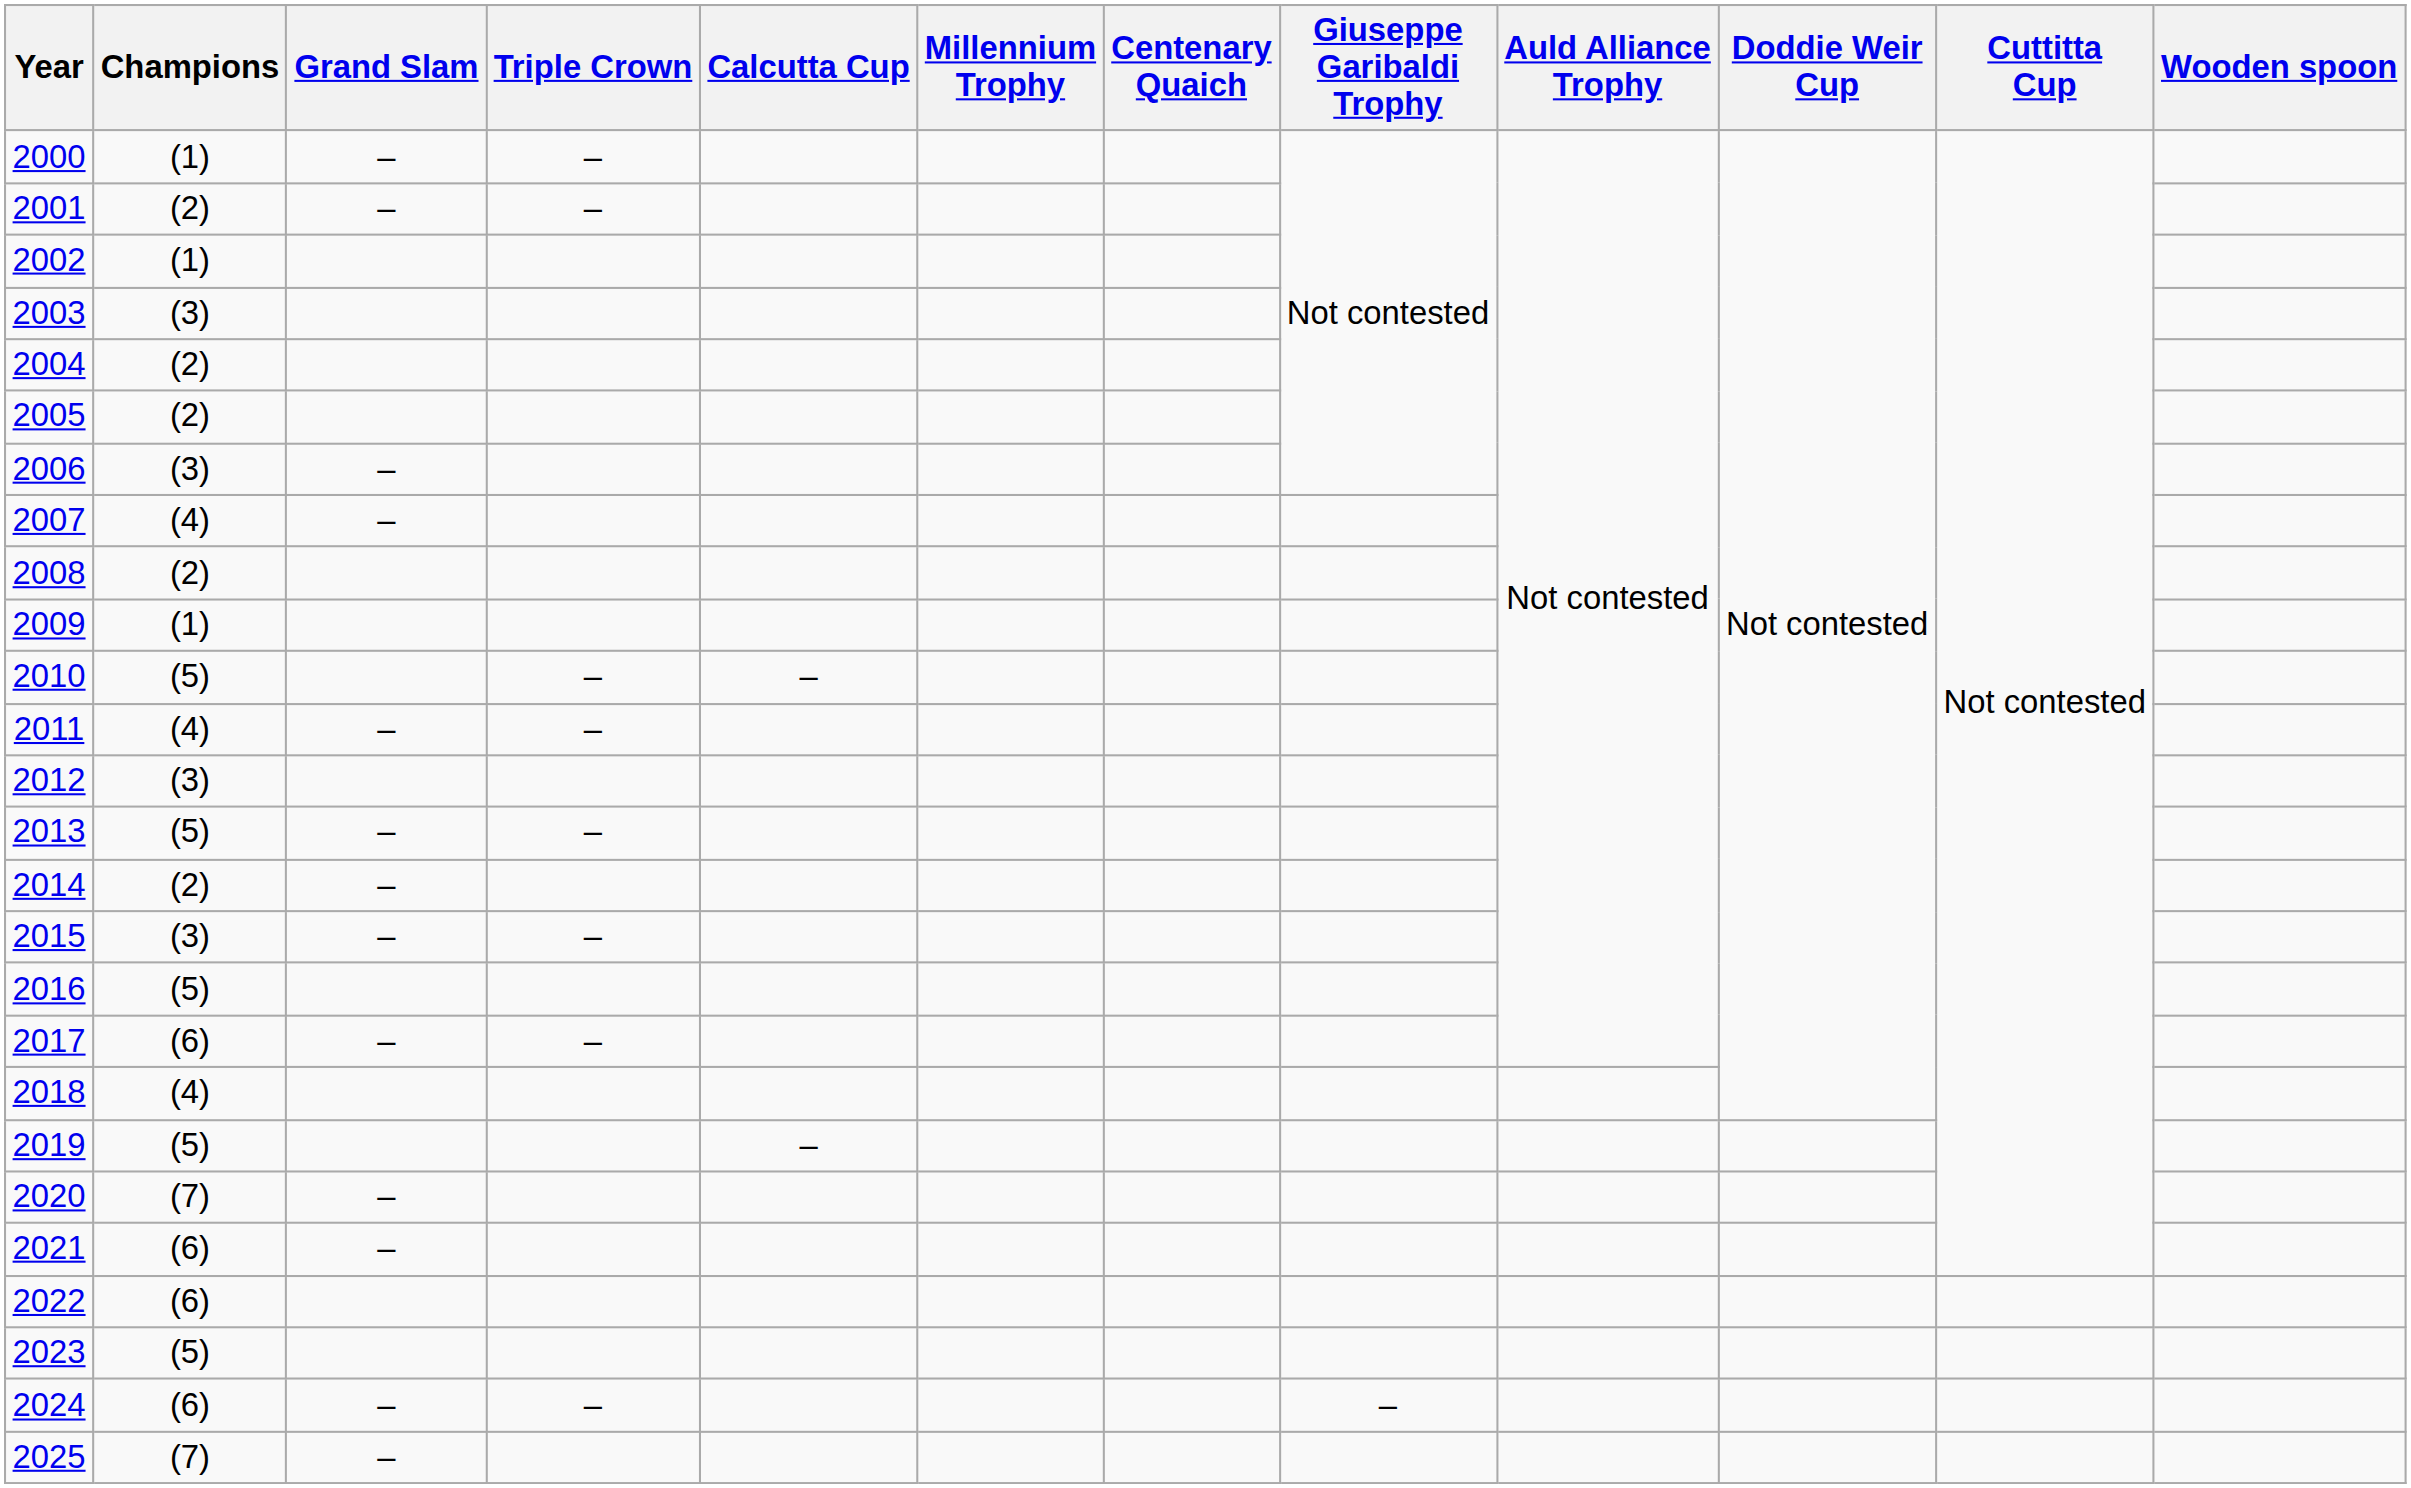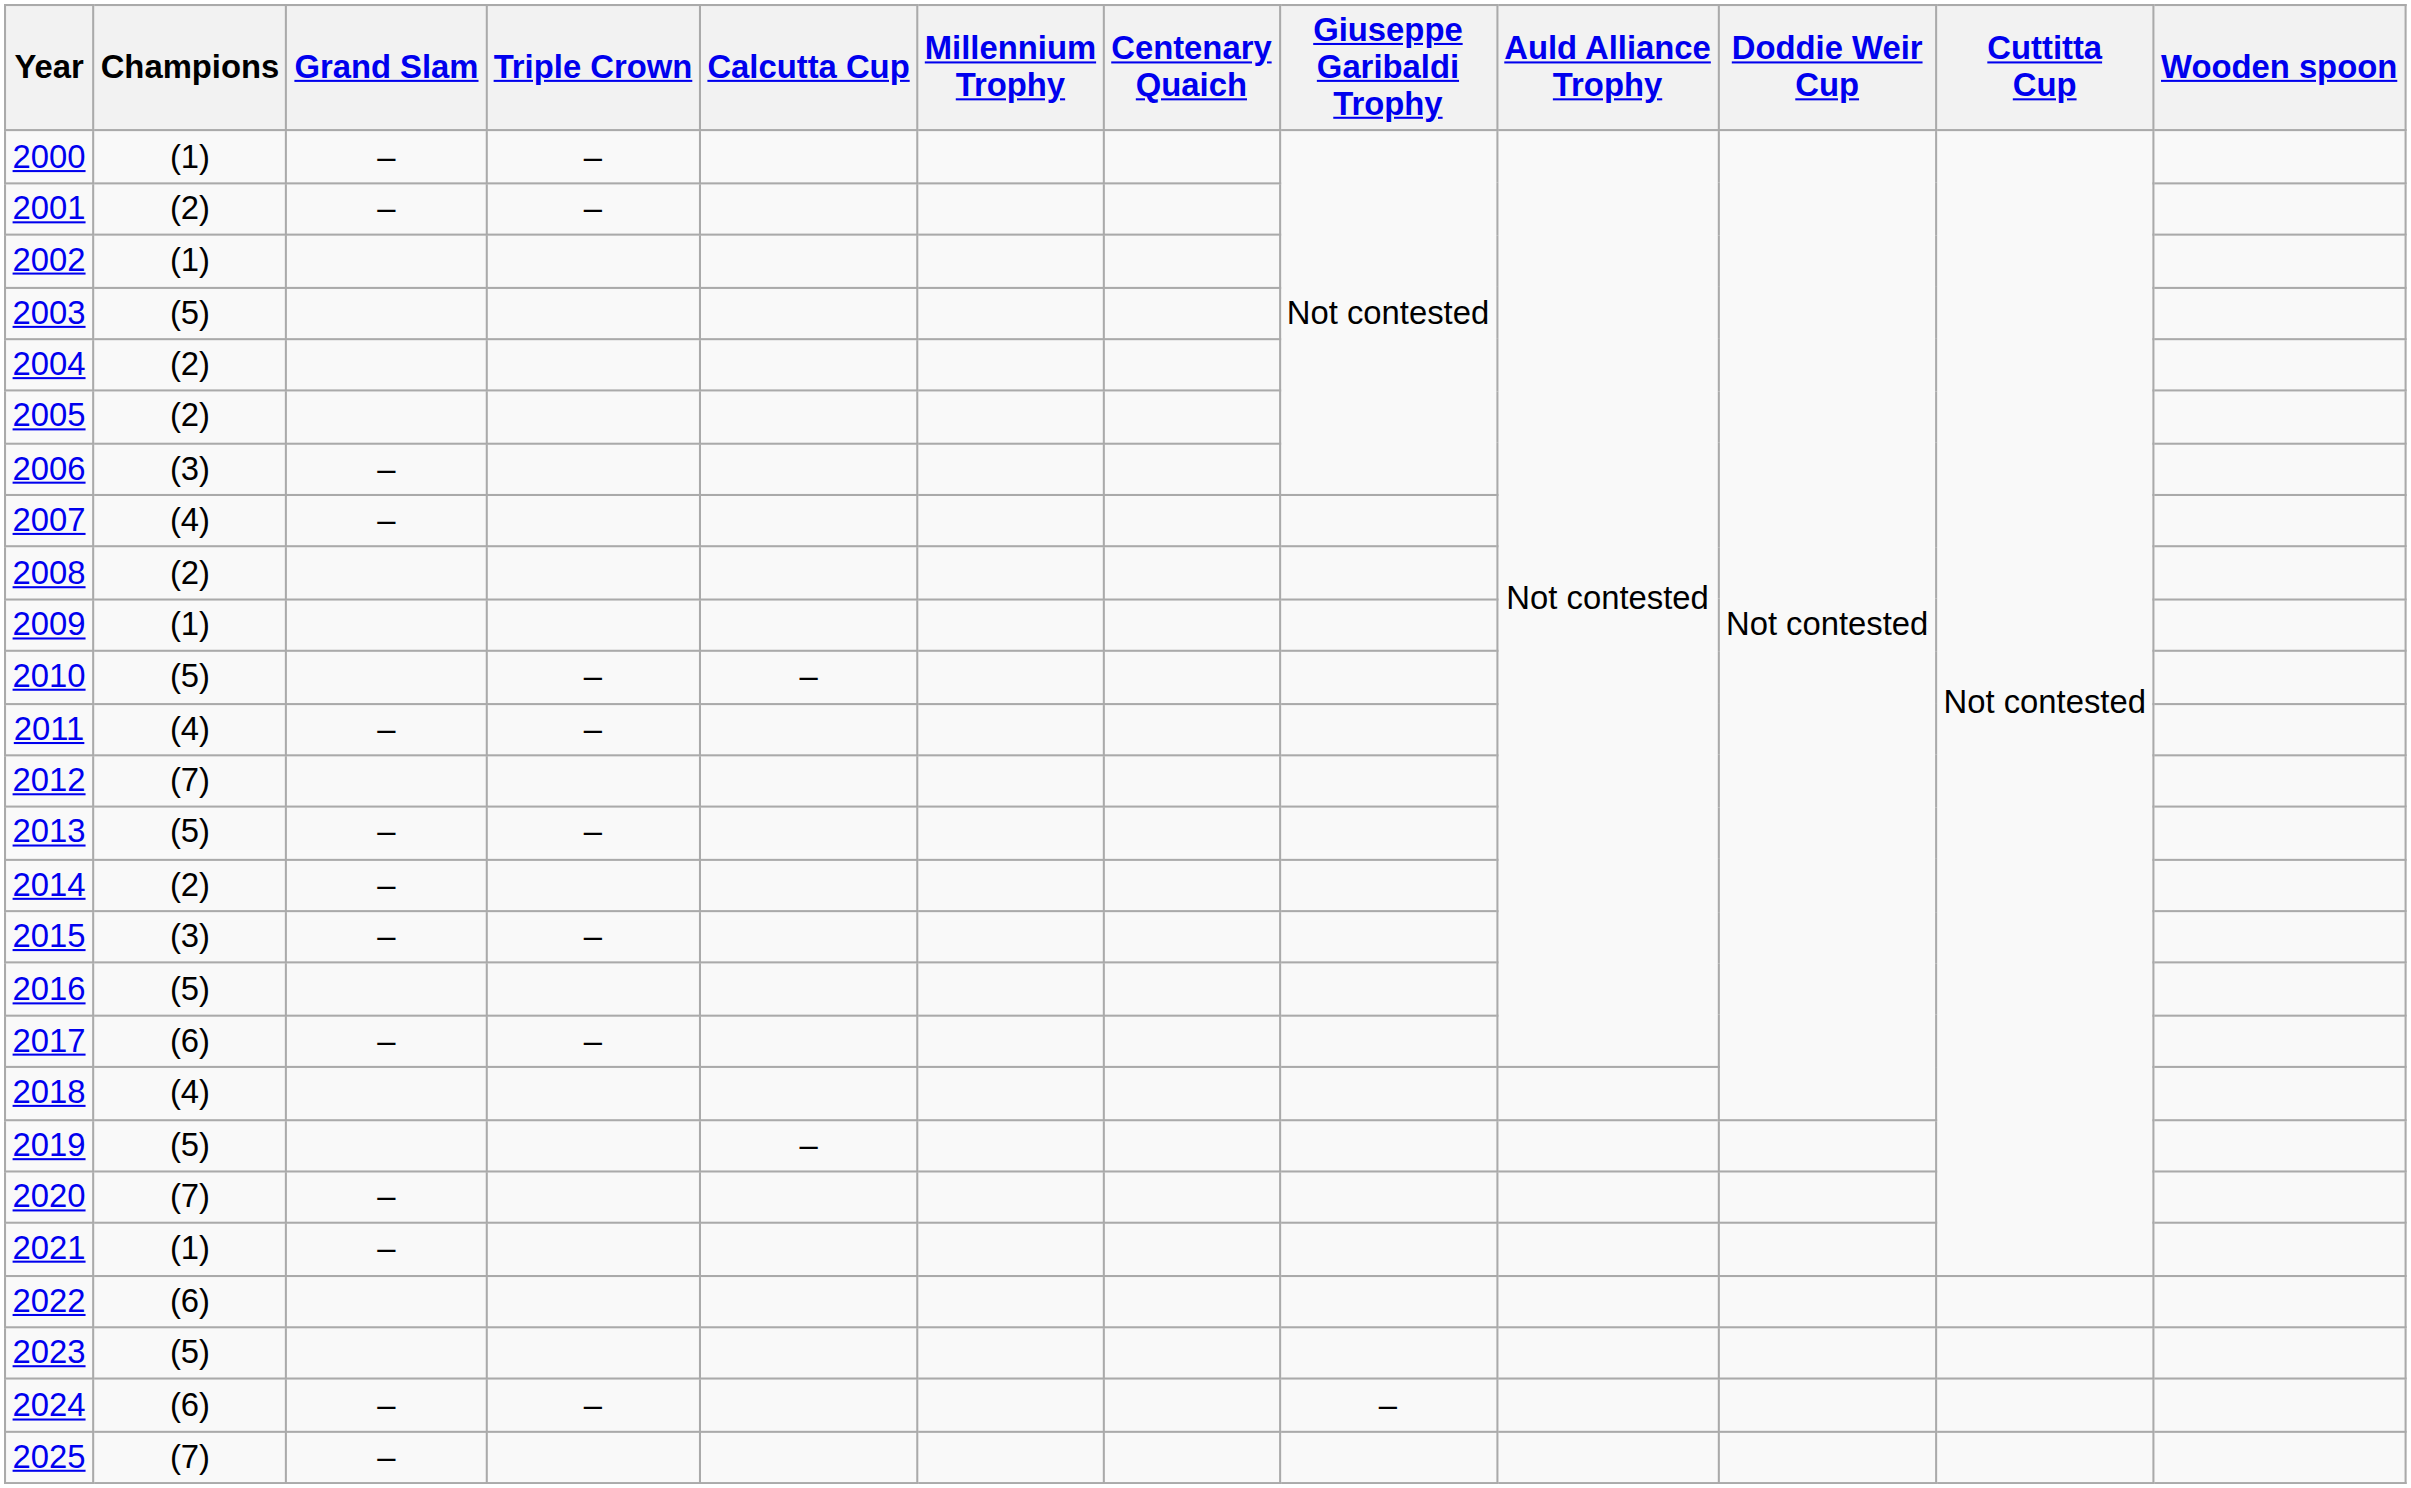2003 | Champions: (3) -> (5)
2012 | Champions: (3) -> (7)
2021 | Champions: (6) -> (1)
